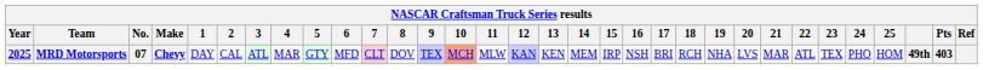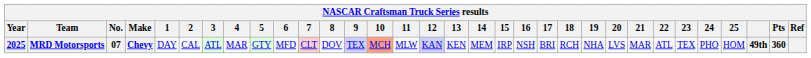MRD Motorsports | Pts: 403 -> 360
